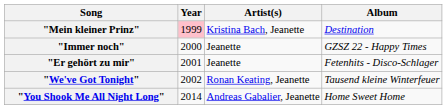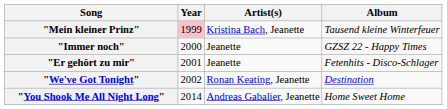"Mein kleiner Prinz" | Album: Destination -> Tausend kleine Winterfeuer
"We've Got Tonight" | Album: Tausend kleine Winterfeuer -> Destination
